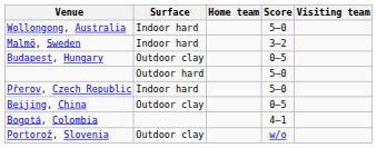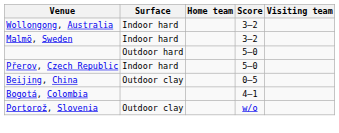Wollongong, Australia | Score: 5–0 -> 3–2
- row: Budapest, Hungary | Outdoor clay | 0–5
